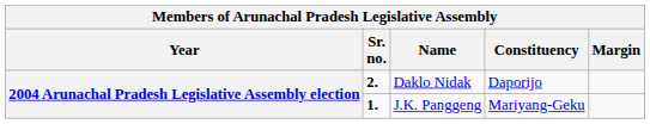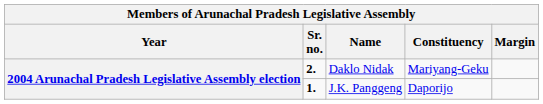Daklo Nidak | Constituency: Daporijo -> Mariyang-Geku
J.K. Panggeng | Constituency: Mariyang-Geku -> Daporijo
